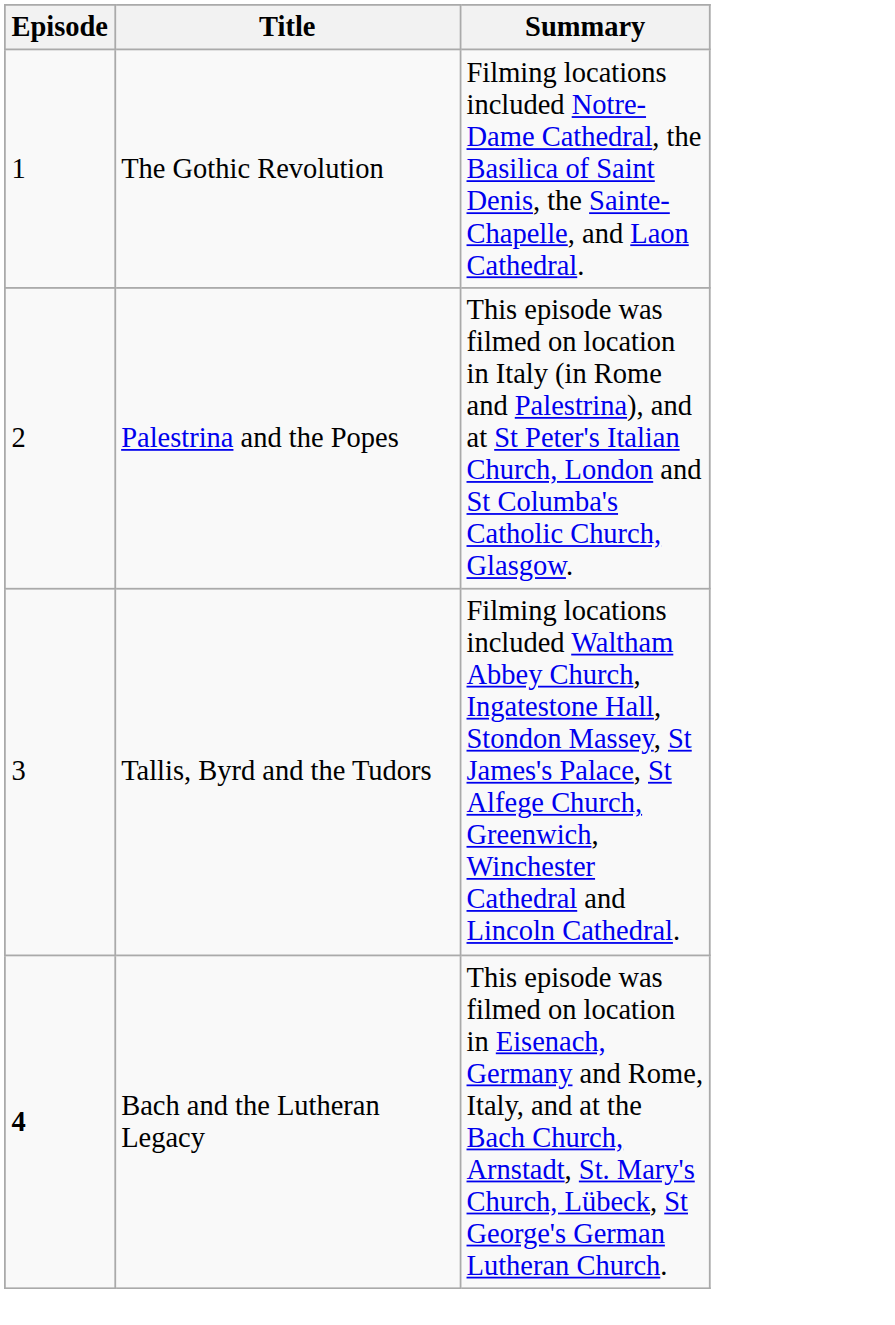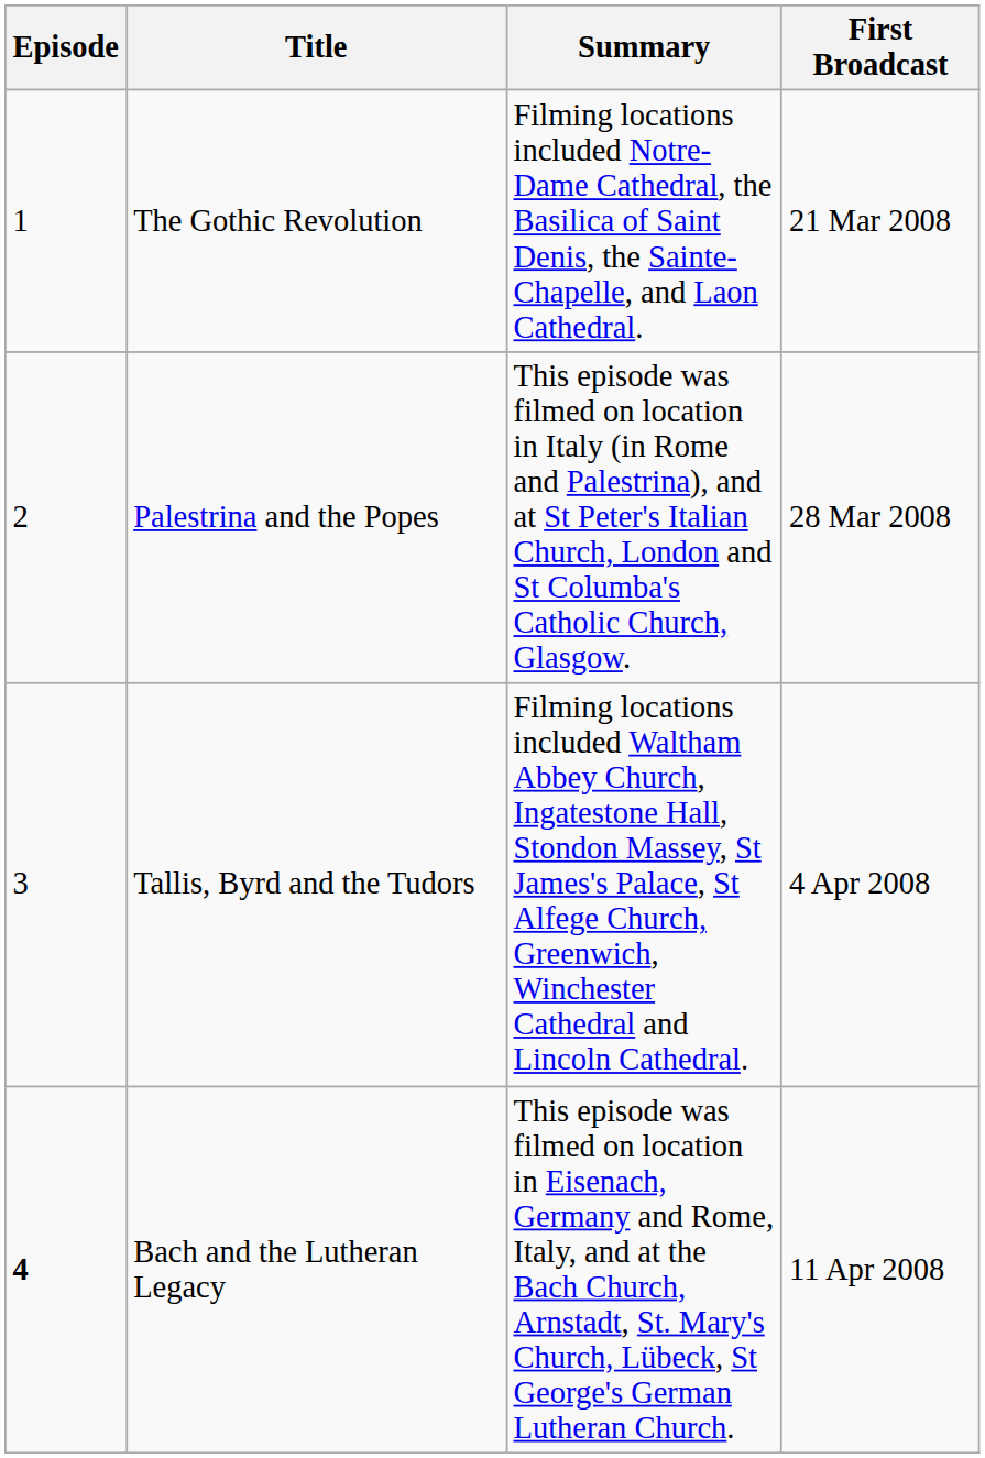+ column: First Broadcast | 21 Mar 2008 | 28 Mar 2008 | 4 Apr 2008 | 11 Apr 2008
